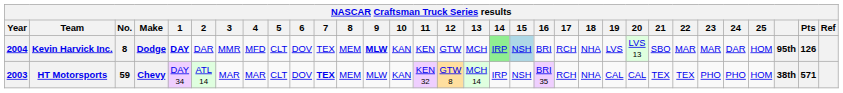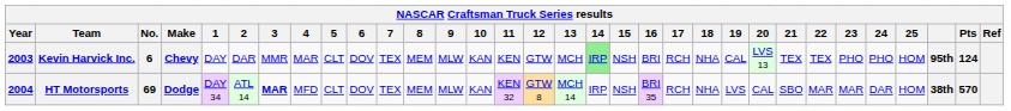Kevin Harvick Inc. | Year: 2004 -> 2003
Kevin Harvick Inc. | No.: 8 -> 6
Kevin Harvick Inc. | Make: Dodge -> Chevy
Kevin Harvick Inc. | 1: bold -> normal
Kevin Harvick Inc. | 4: MFD -> MAR
Kevin Harvick Inc. | 9: bold -> normal
Kevin Harvick Inc. | 15: lightblue background -> no background
Kevin Harvick Inc. | 19: LVS -> CAL
Kevin Harvick Inc. | 21: SBO -> TEX
Kevin Harvick Inc. | 22: MAR -> TEX
Kevin Harvick Inc. | 23: MAR -> PHO
Kevin Harvick Inc. | 24: DAR -> PHO
Kevin Harvick Inc. | Pts: 126 -> 124
HT Motorsports | Year: 2003 -> 2004
HT Motorsports | No.: 59 -> 69
HT Motorsports | Make: Chevy -> Dodge
HT Motorsports | 3: normal -> bold
HT Motorsports | 4: MAR -> MFD
HT Motorsports | 7: bold -> normal
HT Motorsports | 19: CAL -> LVS
HT Motorsports | 21: TEX -> SBO
HT Motorsports | 22: TEX -> MAR
HT Motorsports | 23: PHO -> MAR
HT Motorsports | 24: PHO -> DAR
HT Motorsports | Pts: 571 -> 570
